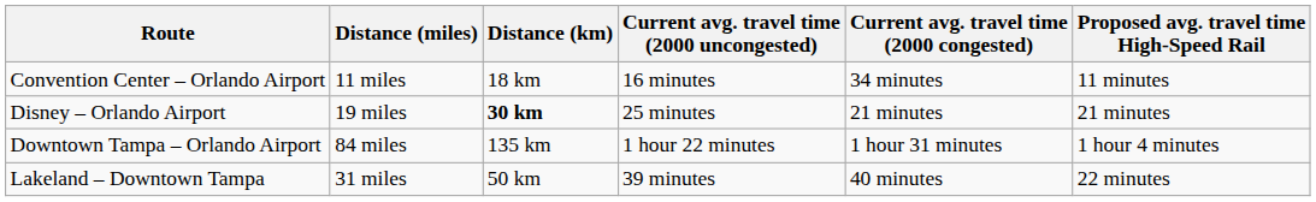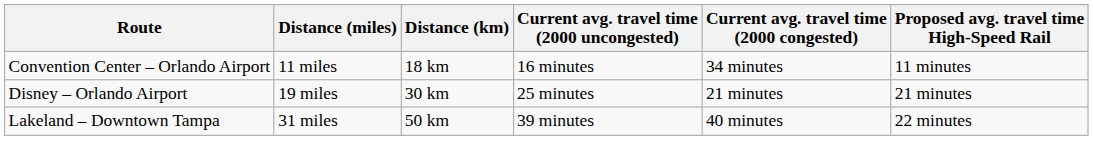Disney – Orlando Airport | Distance (km): bold -> normal
- row: Downtown Tampa – Orlando Airport | 84 miles | 135 km | 1 hour 22 minutes | 1 hour 31 minutes | 1 hour 4 minutes
